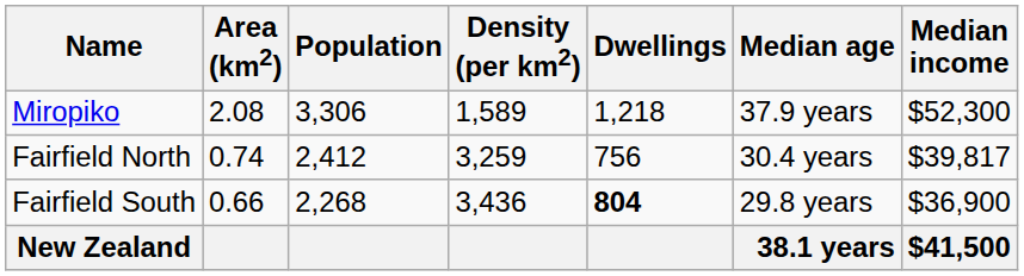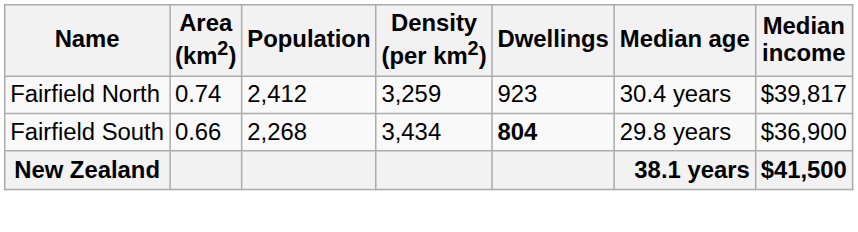- row: Miropiko | 2.08 | 3,306 | 1,589 | 1,218 | 37.9 years | $52,300
Fairfield North | Dwellings: 756 -> 923
Fairfield South | Density (per km2): 3,436 -> 3,434
